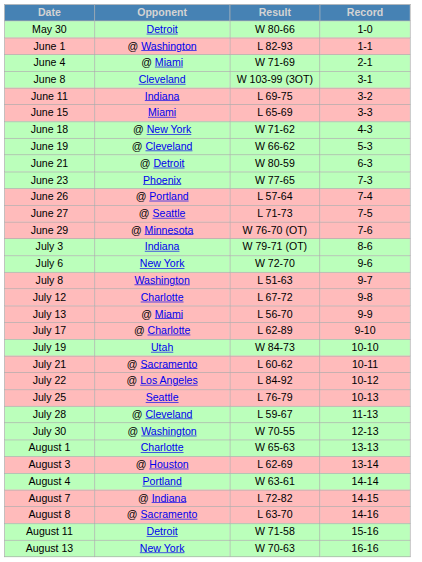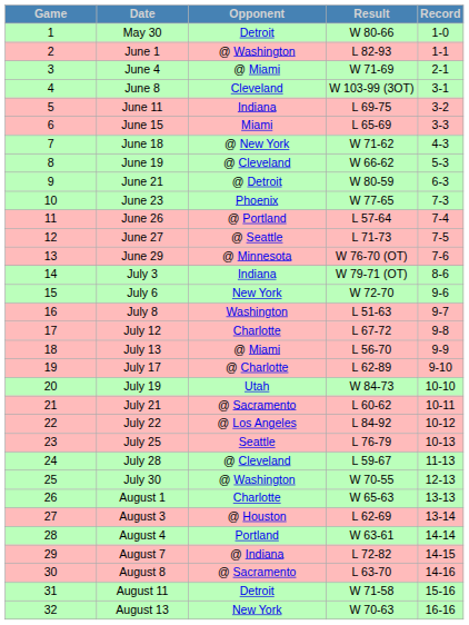+ column: Game | 1 | 2 | 3 | 4 | 5 | 6 | 7 | 8 | 9 | 10 | 11 | 12 | 13 | 14 | 15 | 16 | 17 | 18 | 19 | 20 | 21 | 22 | 23 | 24 | 25 | 26 | 27 | 28 | 29 | 30 | 31 | 32
